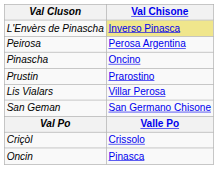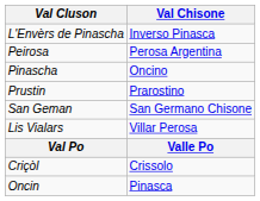L'Envèrs de Pinascha | Val Chisone: khaki background -> no background
rows swapped: San Geman <-> Lis Vialars
